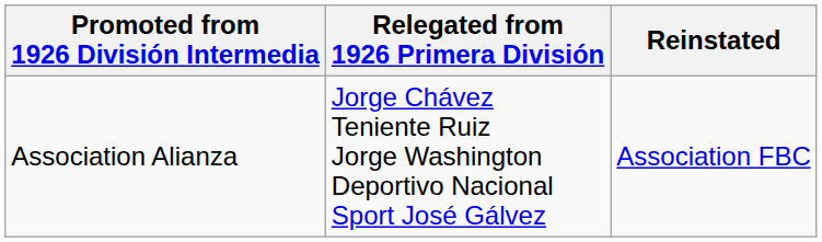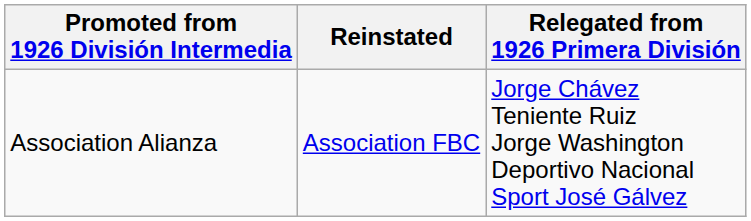columns swapped: Reinstated <-> Relegated from 1926 Primera División
